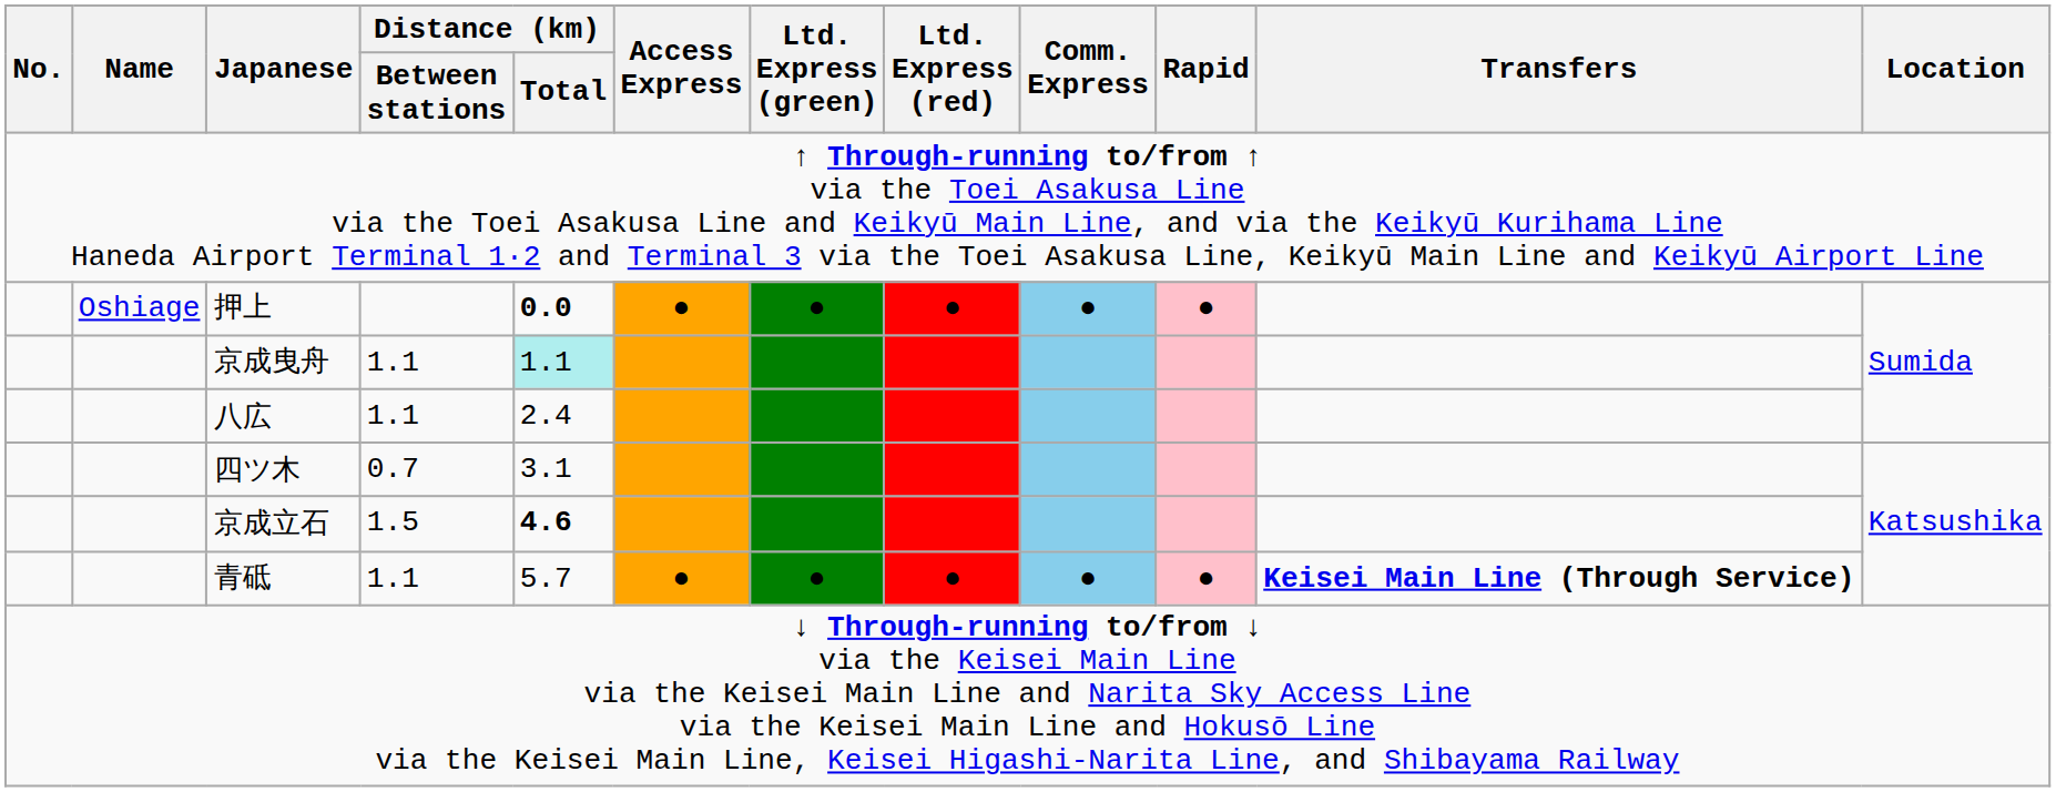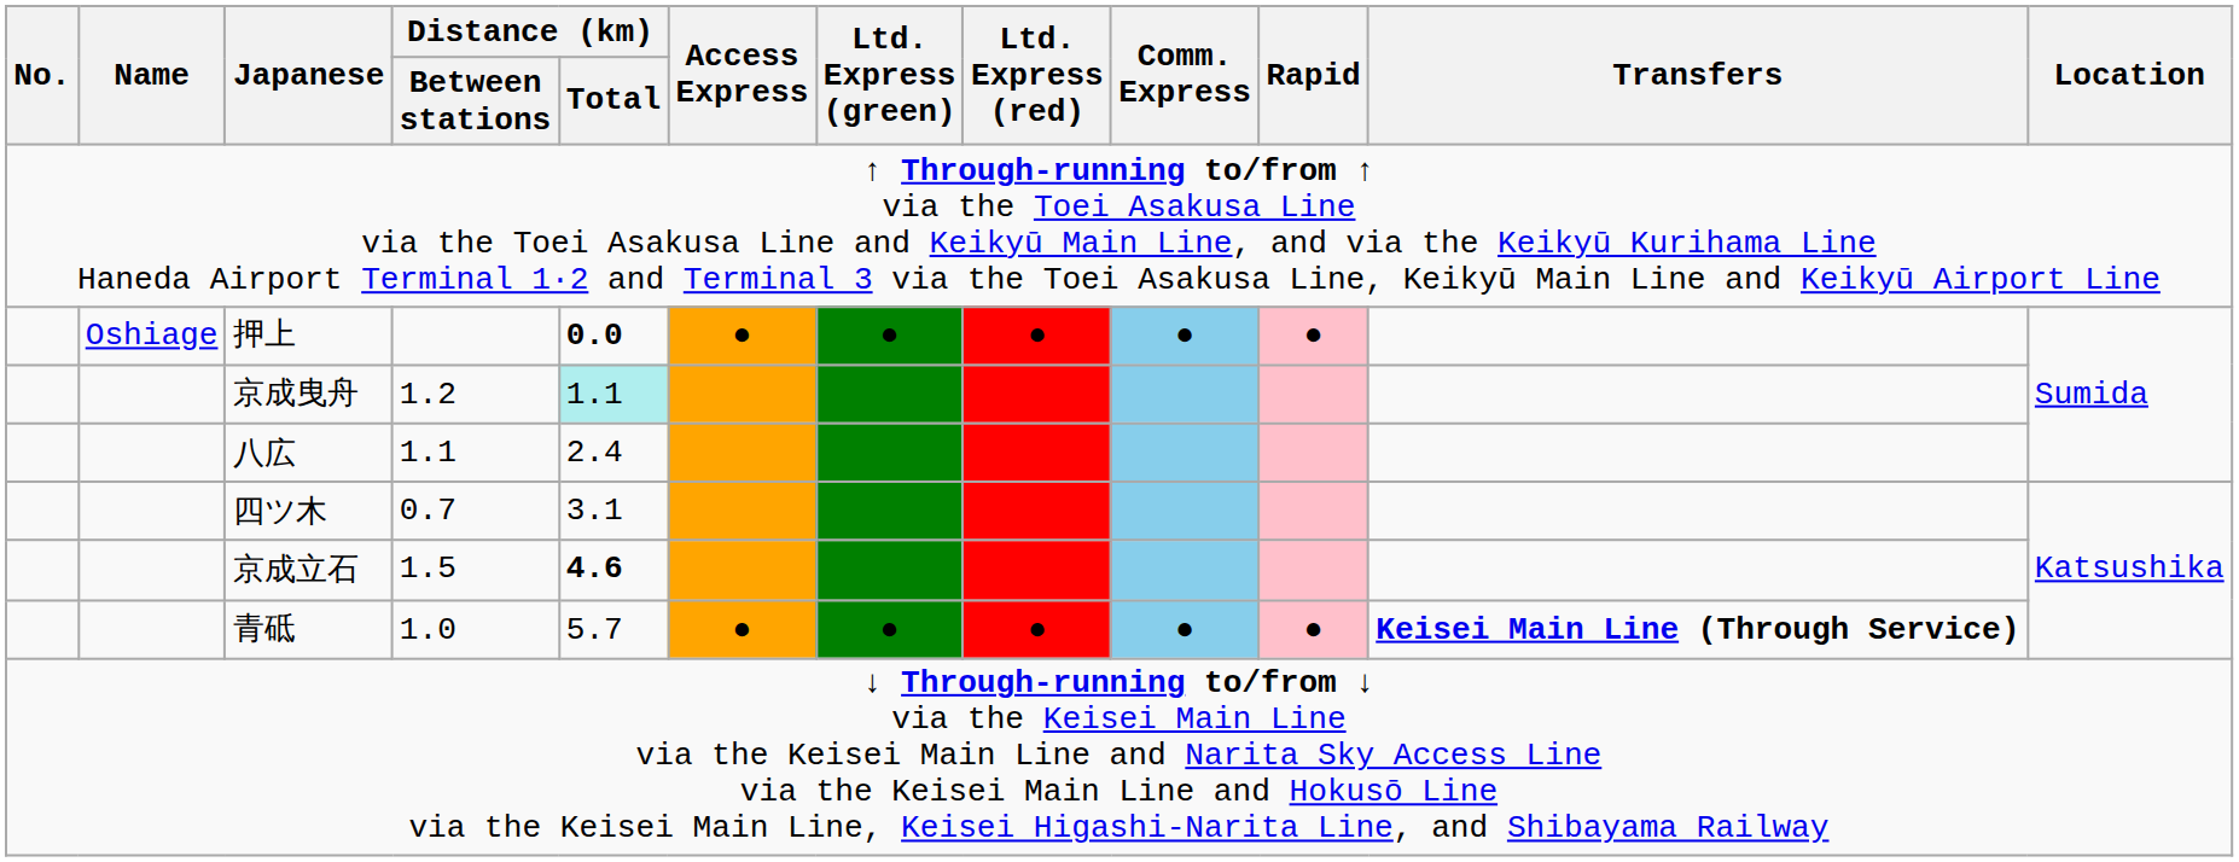京成曳舟 | Distance (km) / Between stations: 1.1 -> 1.2
青砥 | Distance (km) / Between stations: 1.1 -> 1.0
